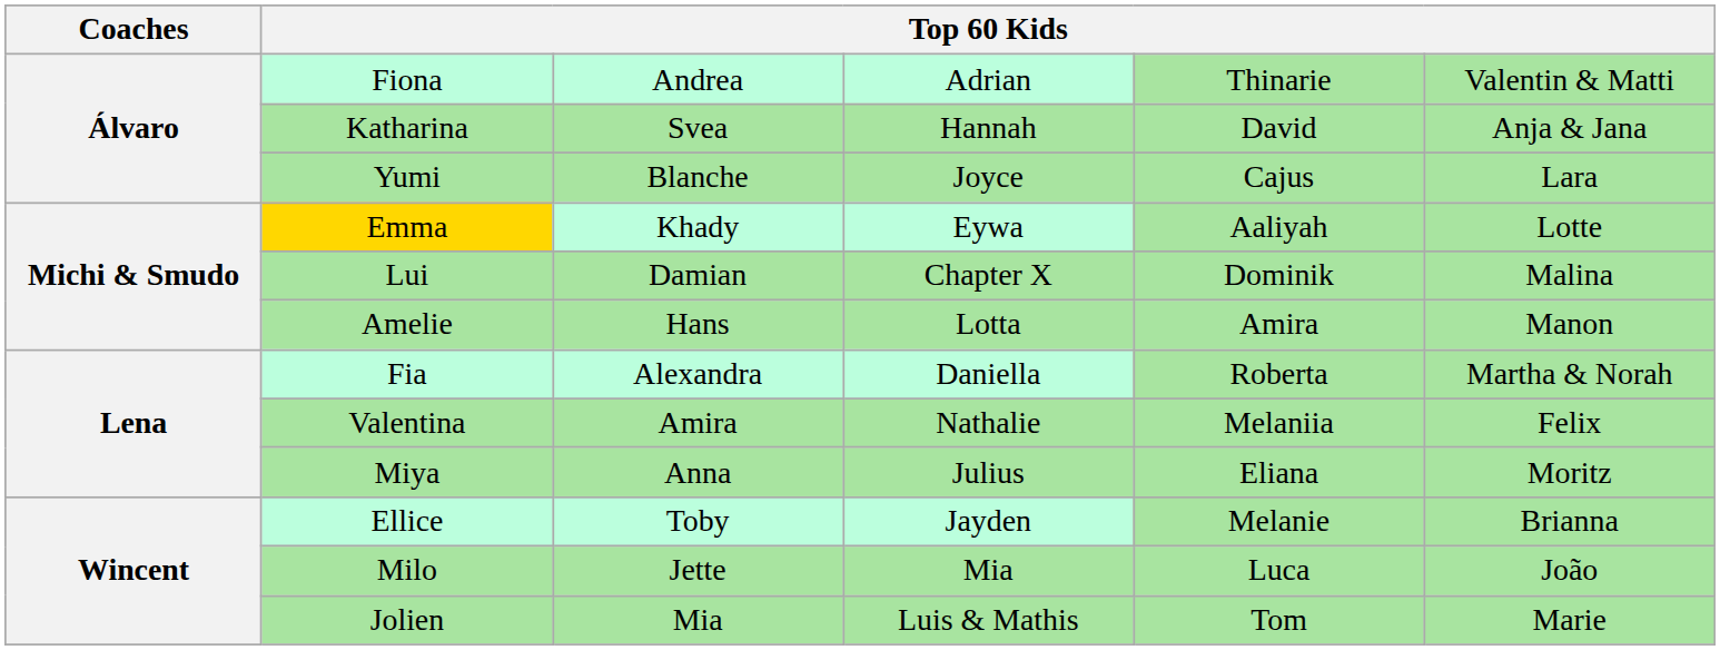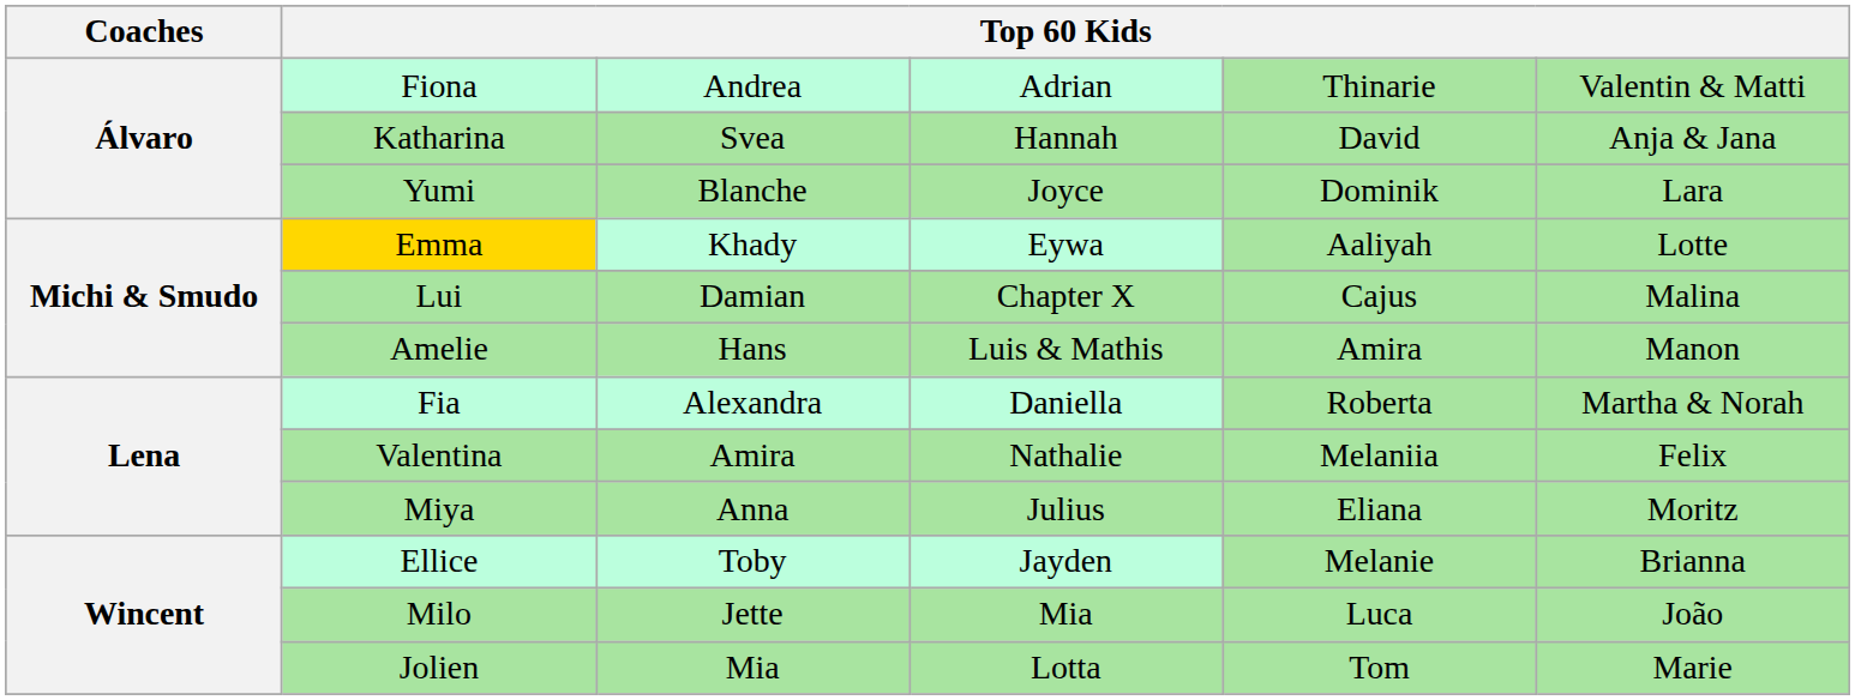Yumi | column 5: Cajus -> Dominik
Lui | column 5: Dominik -> Cajus
Amelie | column 4: Lotta -> Luis & Mathis
Jolien | column 4: Luis & Mathis -> Lotta
